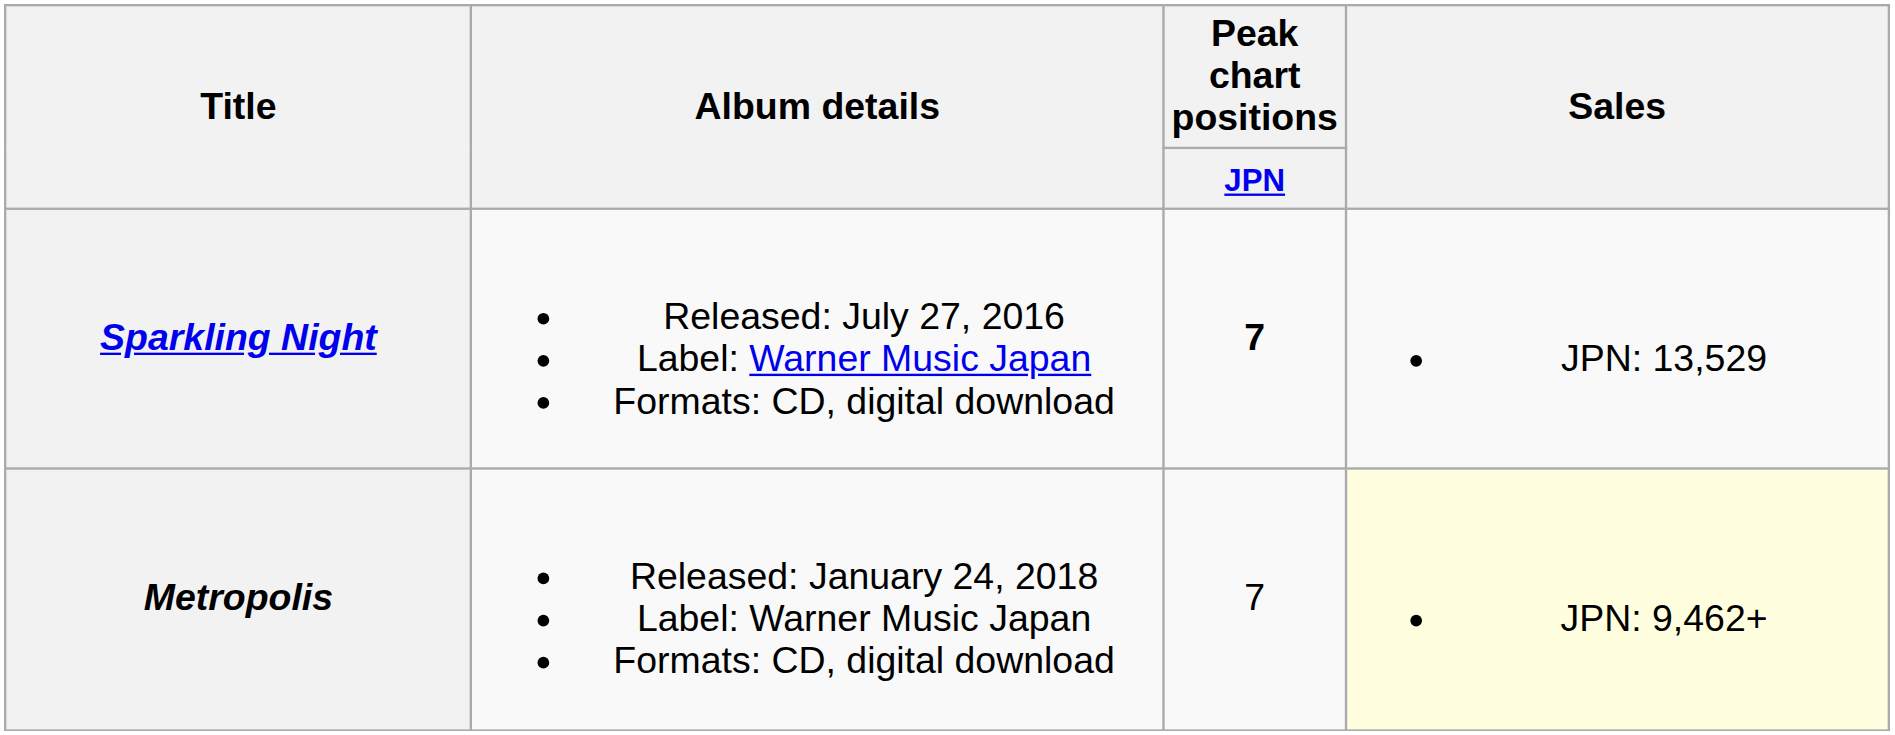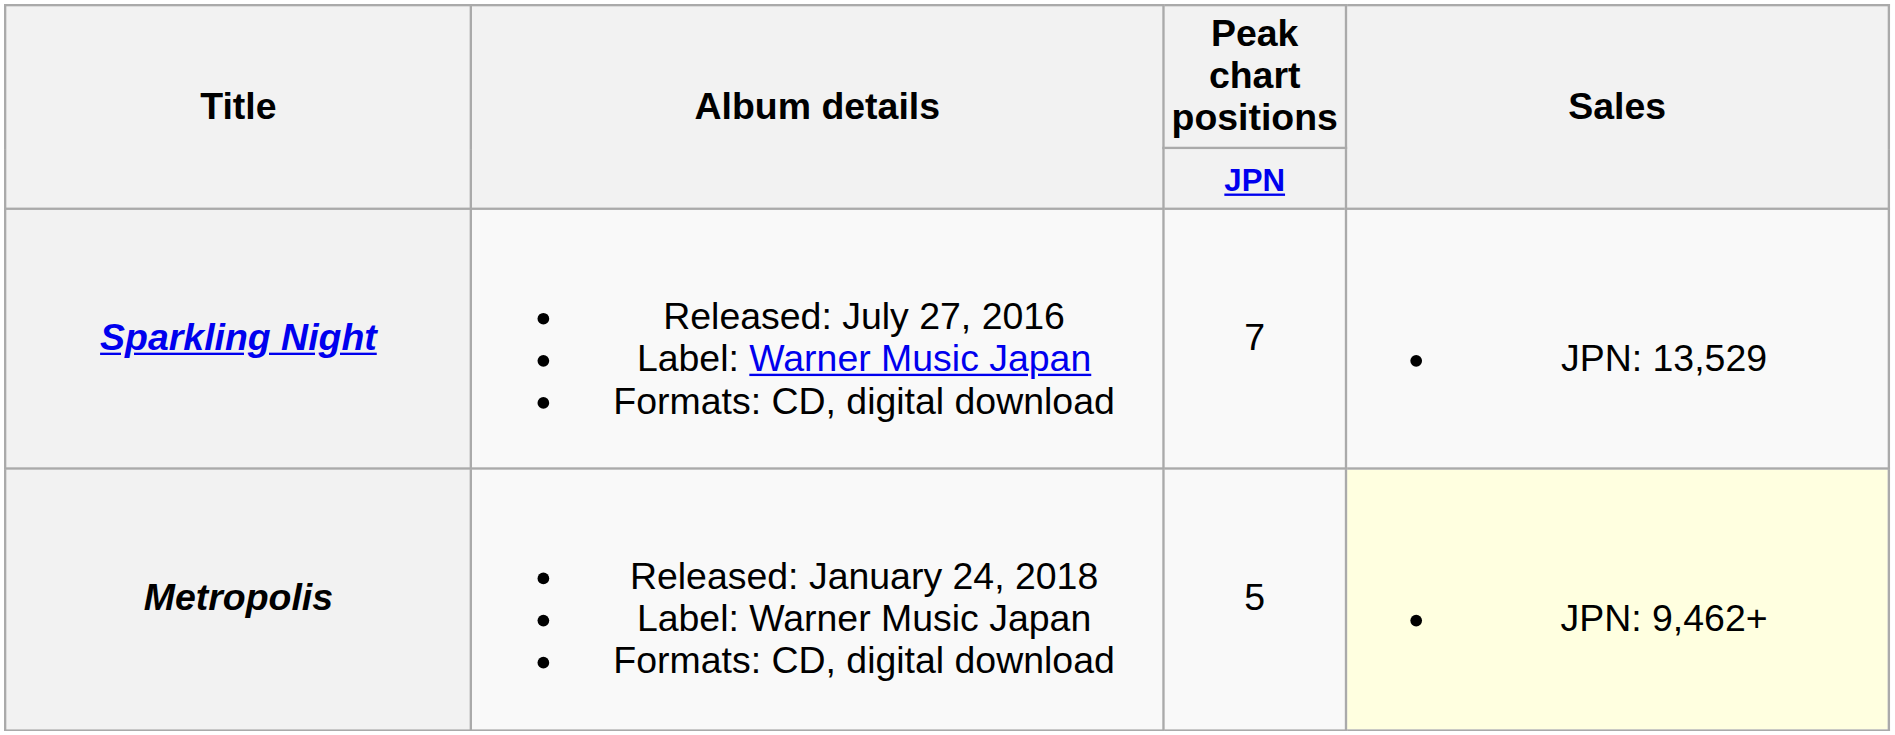Sparkling Night | Peak chart positions / JPN: bold -> normal
Metropolis | Peak chart positions / JPN: 7 -> 5
